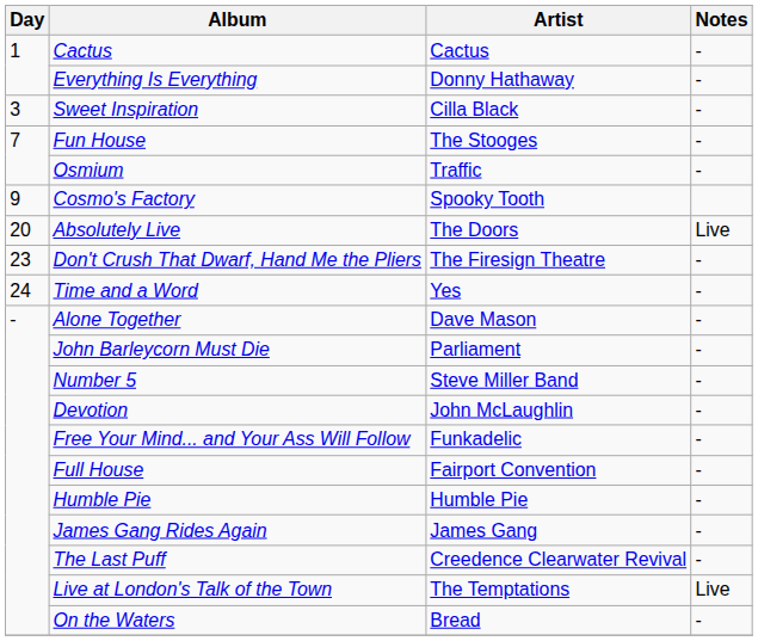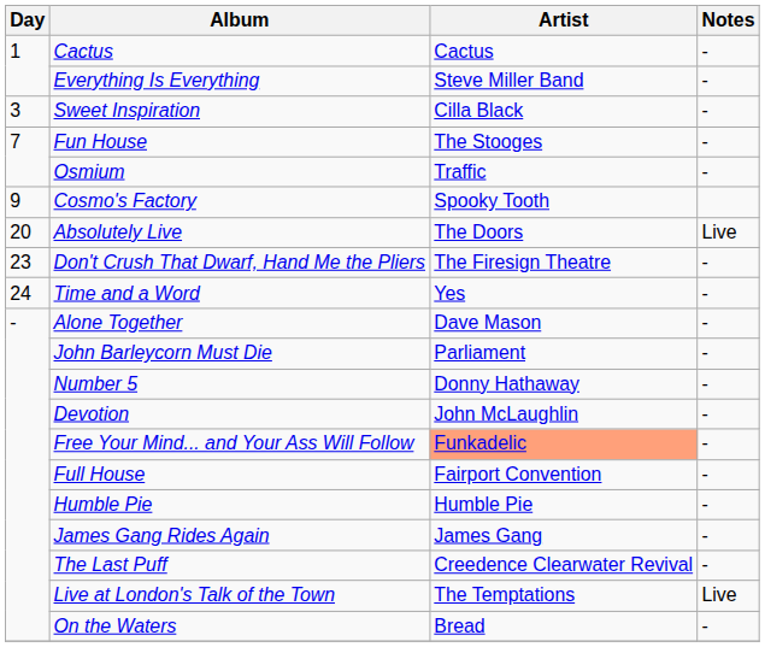Everything Is Everything | Artist: Donny Hathaway -> Steve Miller Band
Number 5 | Artist: Steve Miller Band -> Donny Hathaway
Free Your Mind... and Your Ass Will Follow | Artist: no background -> lightsalmon background
